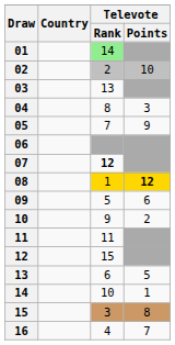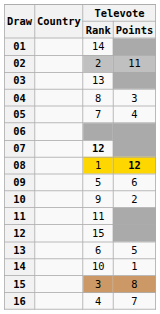01 | Televote / Rank: lightgreen background -> no background
02 | Televote / Points: 10 -> 11
05 | Televote / Points: 9 -> 4
